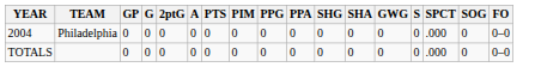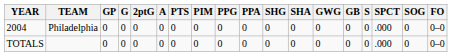+ column: GB | 0 | 0
